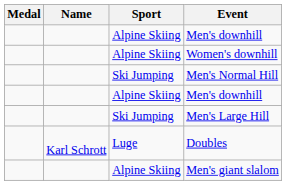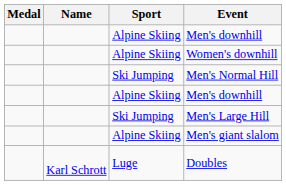rows swapped: Men's giant slalom <-> Doubles
